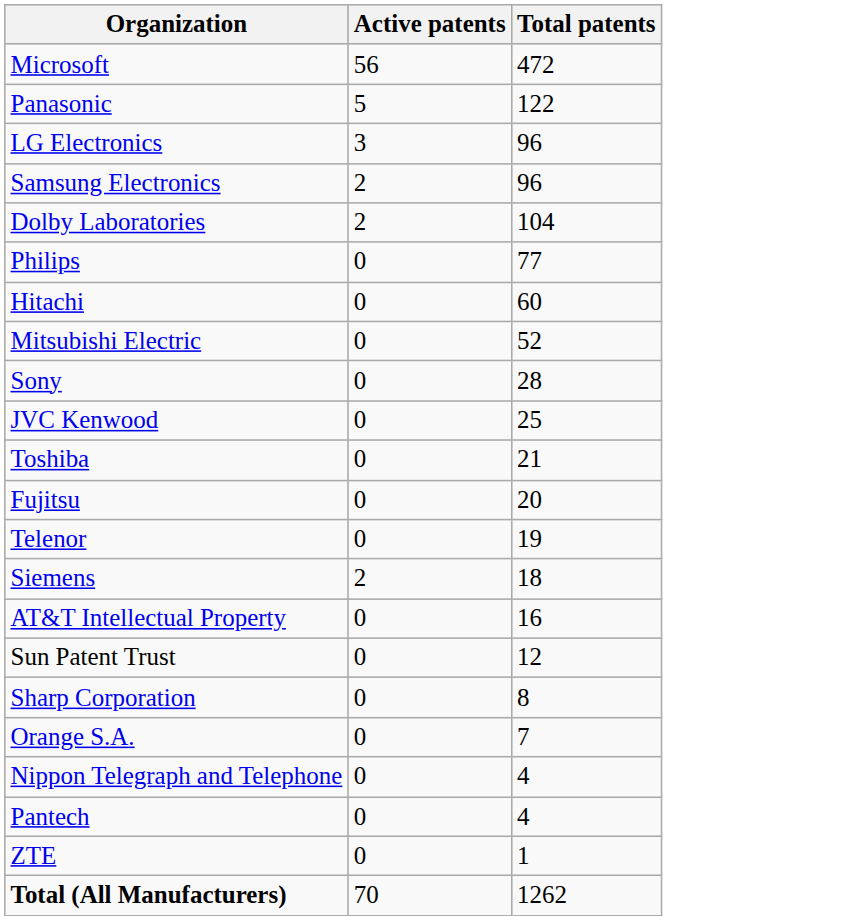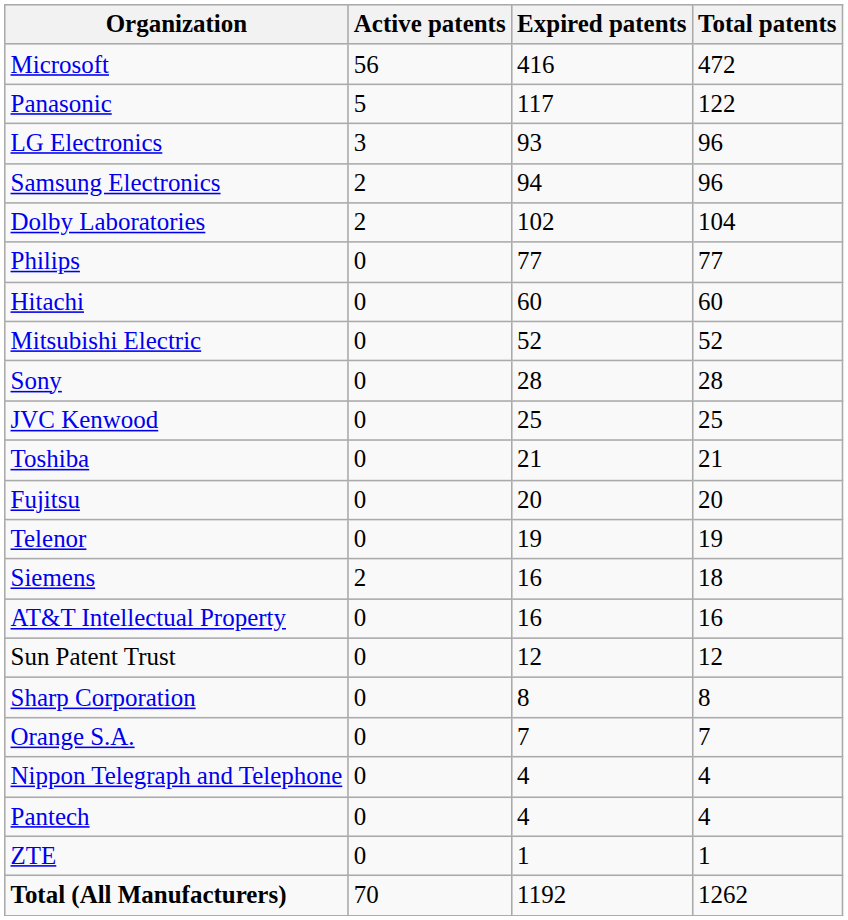+ column: Expired patents | 416 | 117 | 93 | 94 | 102 | 77 | 60 | 52 | 28 | 25 | 21 | 20 | 19 | 16 | 16 | 12 | 8 | 7 | 4 | 4 | 1 | 1192
